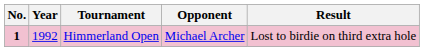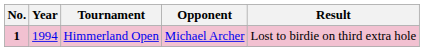Himmerland Open | Year: 1992 -> 1994
